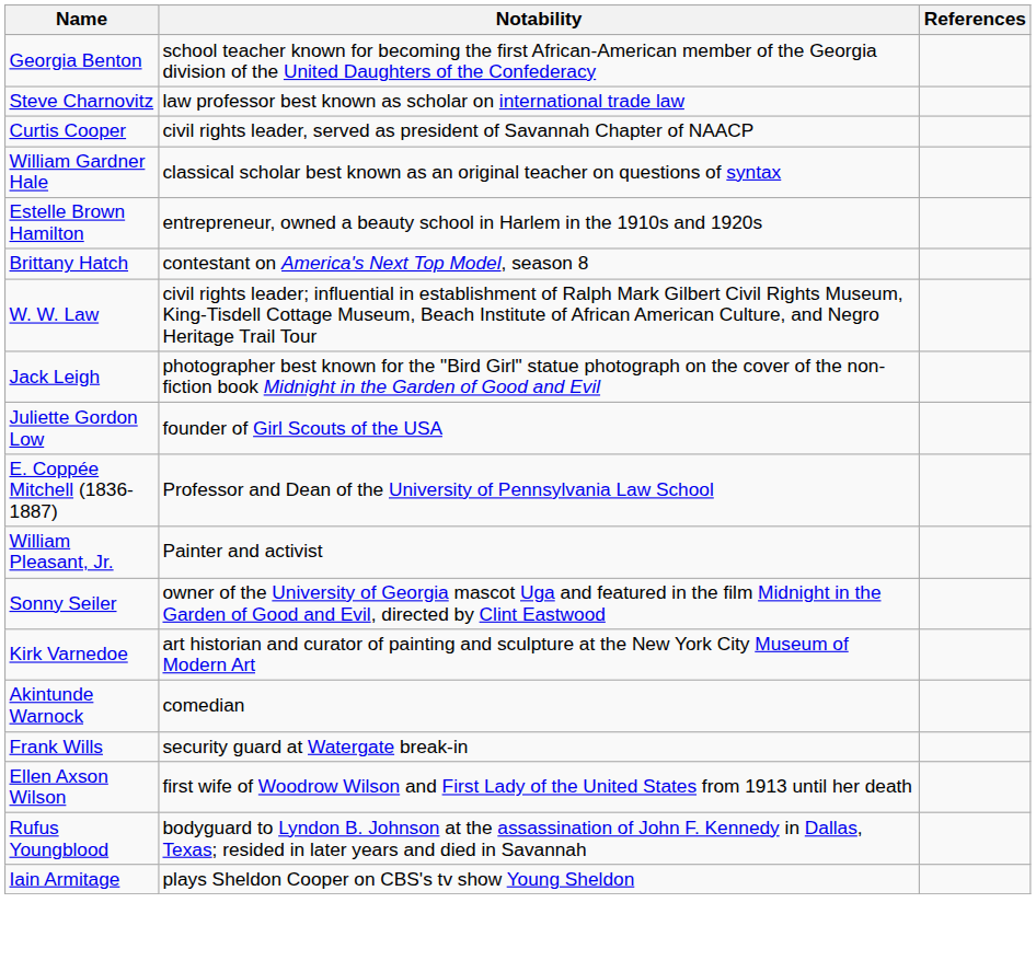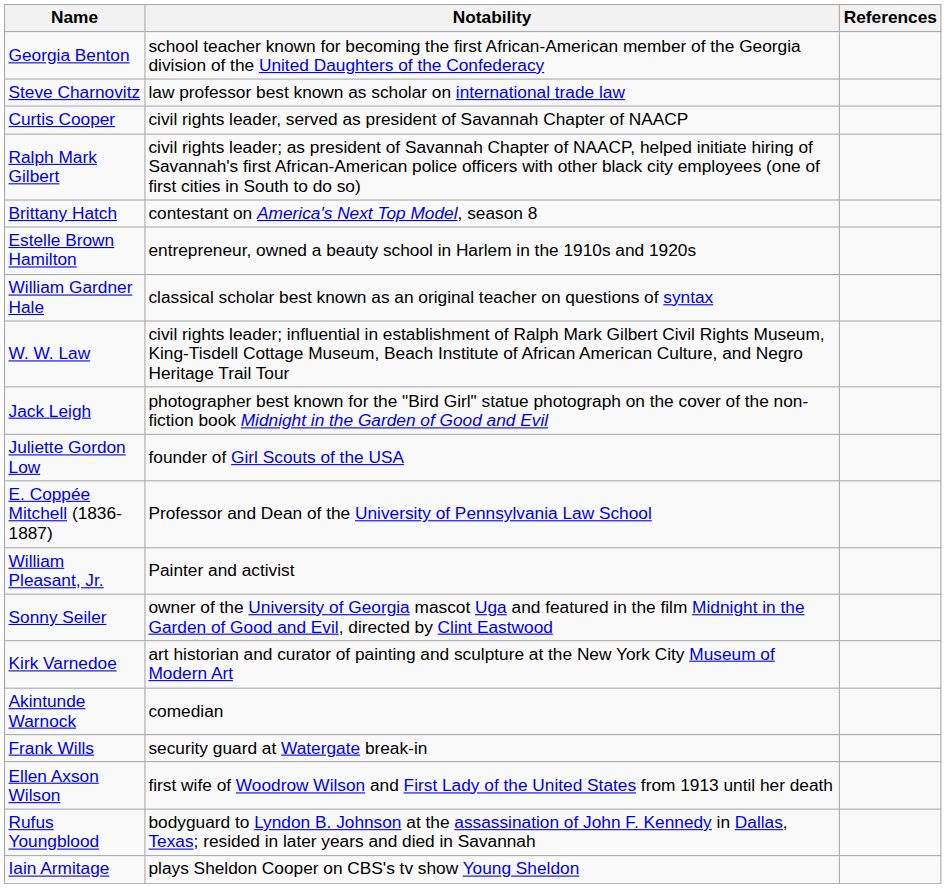+ row: Ralph Mark Gilbert | civil rights leader; as president of Savannah Chapter of NAACP, helped initiate hiring of Savannah's first African-American police officers with other black city employees (one of first cities in South to do so)
rows swapped: William Gardner Hale <-> Brittany Hatch
